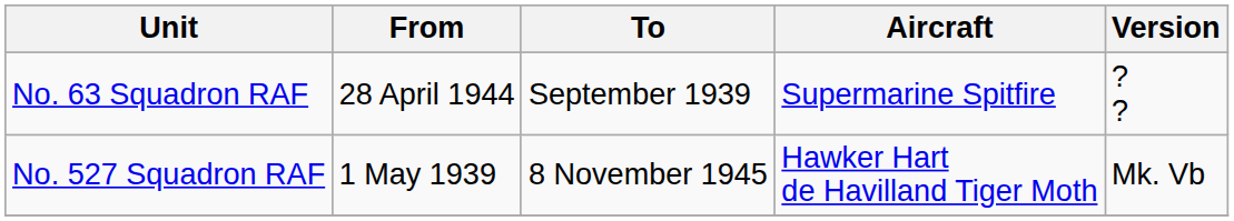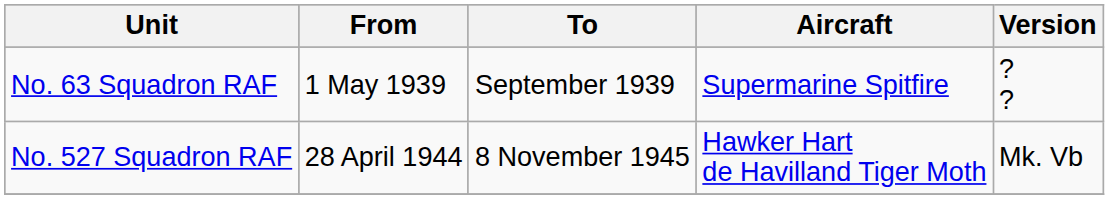No. 63 Squadron RAF | From: 28 April 1944 -> 1 May 1939
No. 527 Squadron RAF | From: 1 May 1939 -> 28 April 1944
